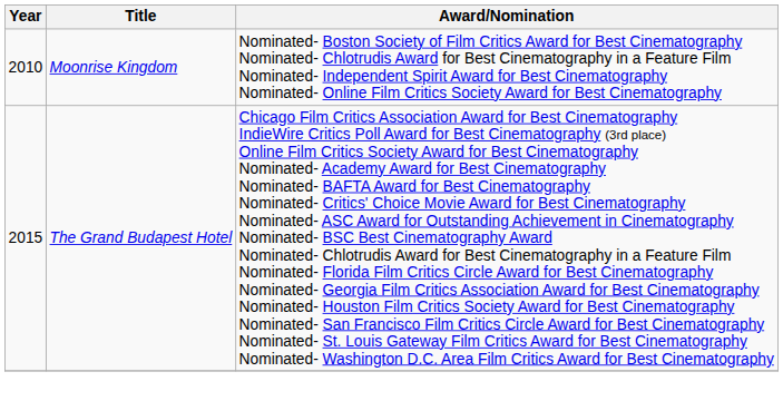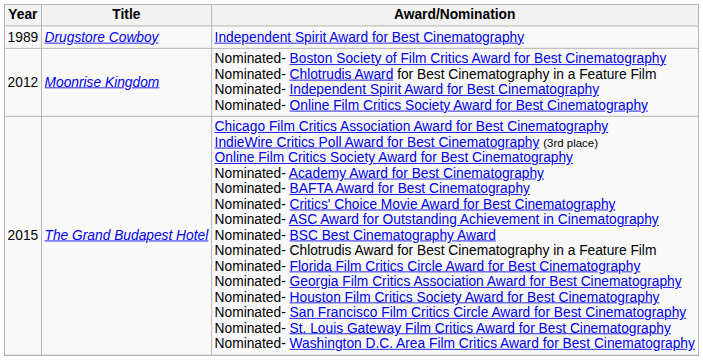+ row: 1989 | Drugstore Cowboy | Independent Spirit Award for Best Cinematography
Moonrise Kingdom | Year: 2010 -> 2012
